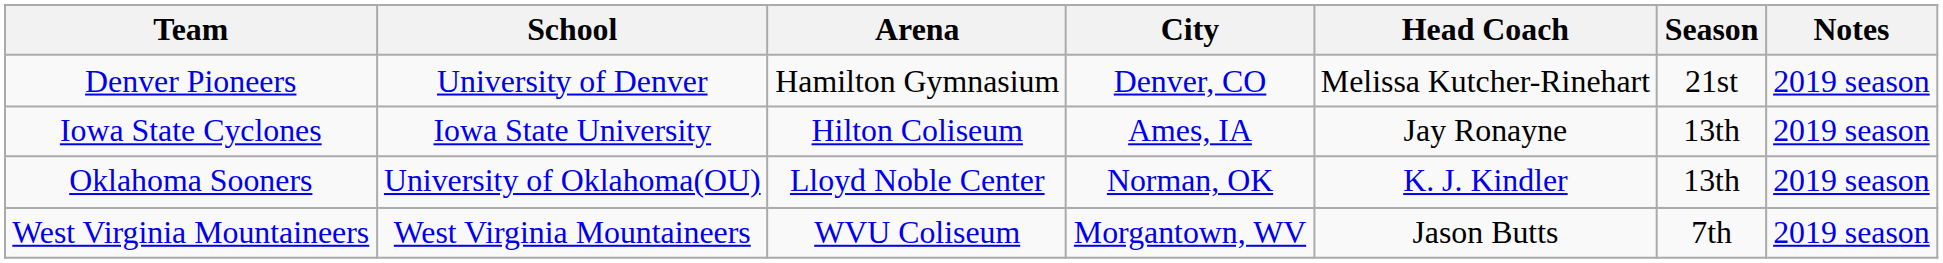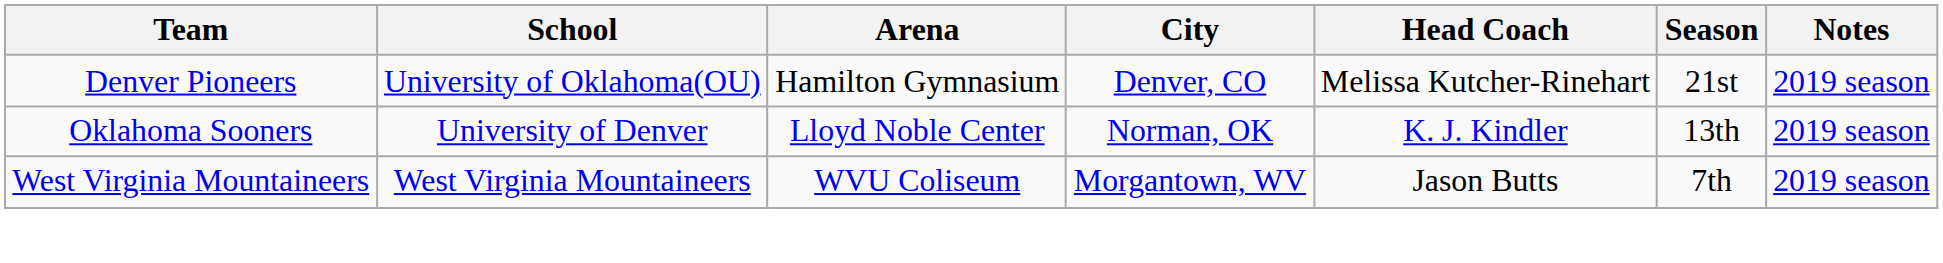Denver Pioneers | School: University of Denver -> University of Oklahoma(OU)
- row: Iowa State Cyclones | Iowa State University | Hilton Coliseum | Ames, IA | Jay Ronayne | 13th | 2019 season
Oklahoma Sooners | School: University of Oklahoma(OU) -> University of Denver
